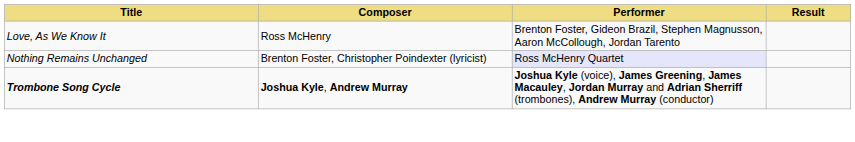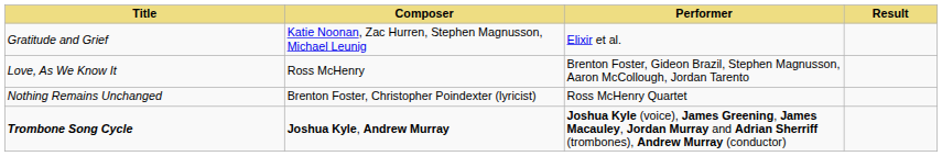+ row: Gratitude and Grief | Katie Noonan, Zac Hurren, Stephen Magnusson, Michael Leunig | Elixir et al.
Nothing Remains Unchanged | Performer: lavender background -> no background
